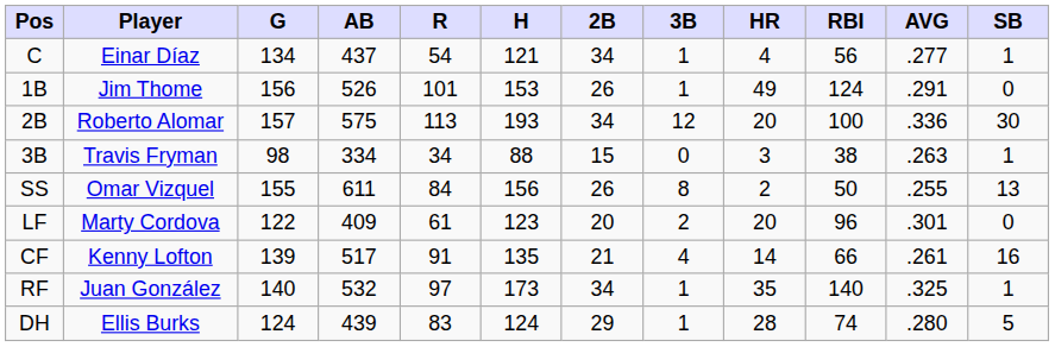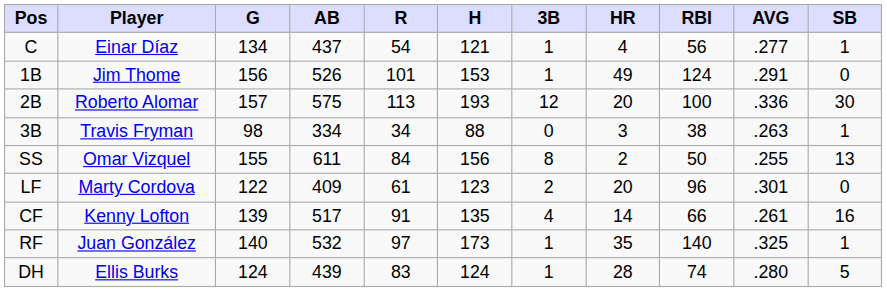- column: 2B | 34 | 26 | 34 | 15 | 26 | 20 | 21 | 34 | 29
